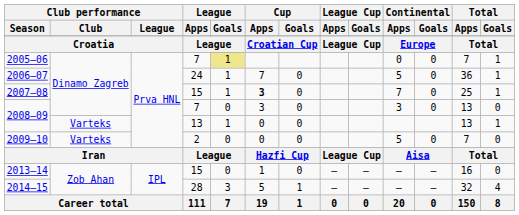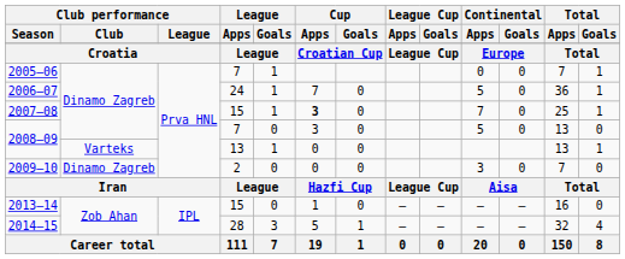2005–06 | League / Goals: khaki background -> no background
2008–09 / 7 | Continental / Apps: 3 -> 5
2009–10 | Club performance / Club: Varteks -> Dinamo Zagreb
2009–10 | Continental / Apps: 5 -> 3
